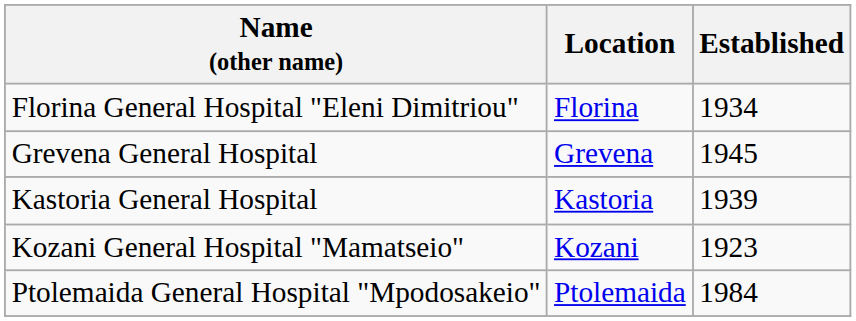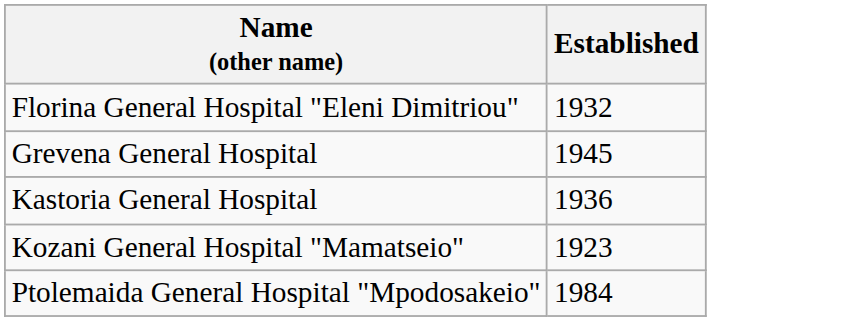- column: Location | Florina | Grevena | Kastoria | Kozani | Ptolemaida
Florina General Hospital "Eleni Dimitriou" | Established: 1934 -> 1932
Kastoria General Hospital | Established: 1939 -> 1936
